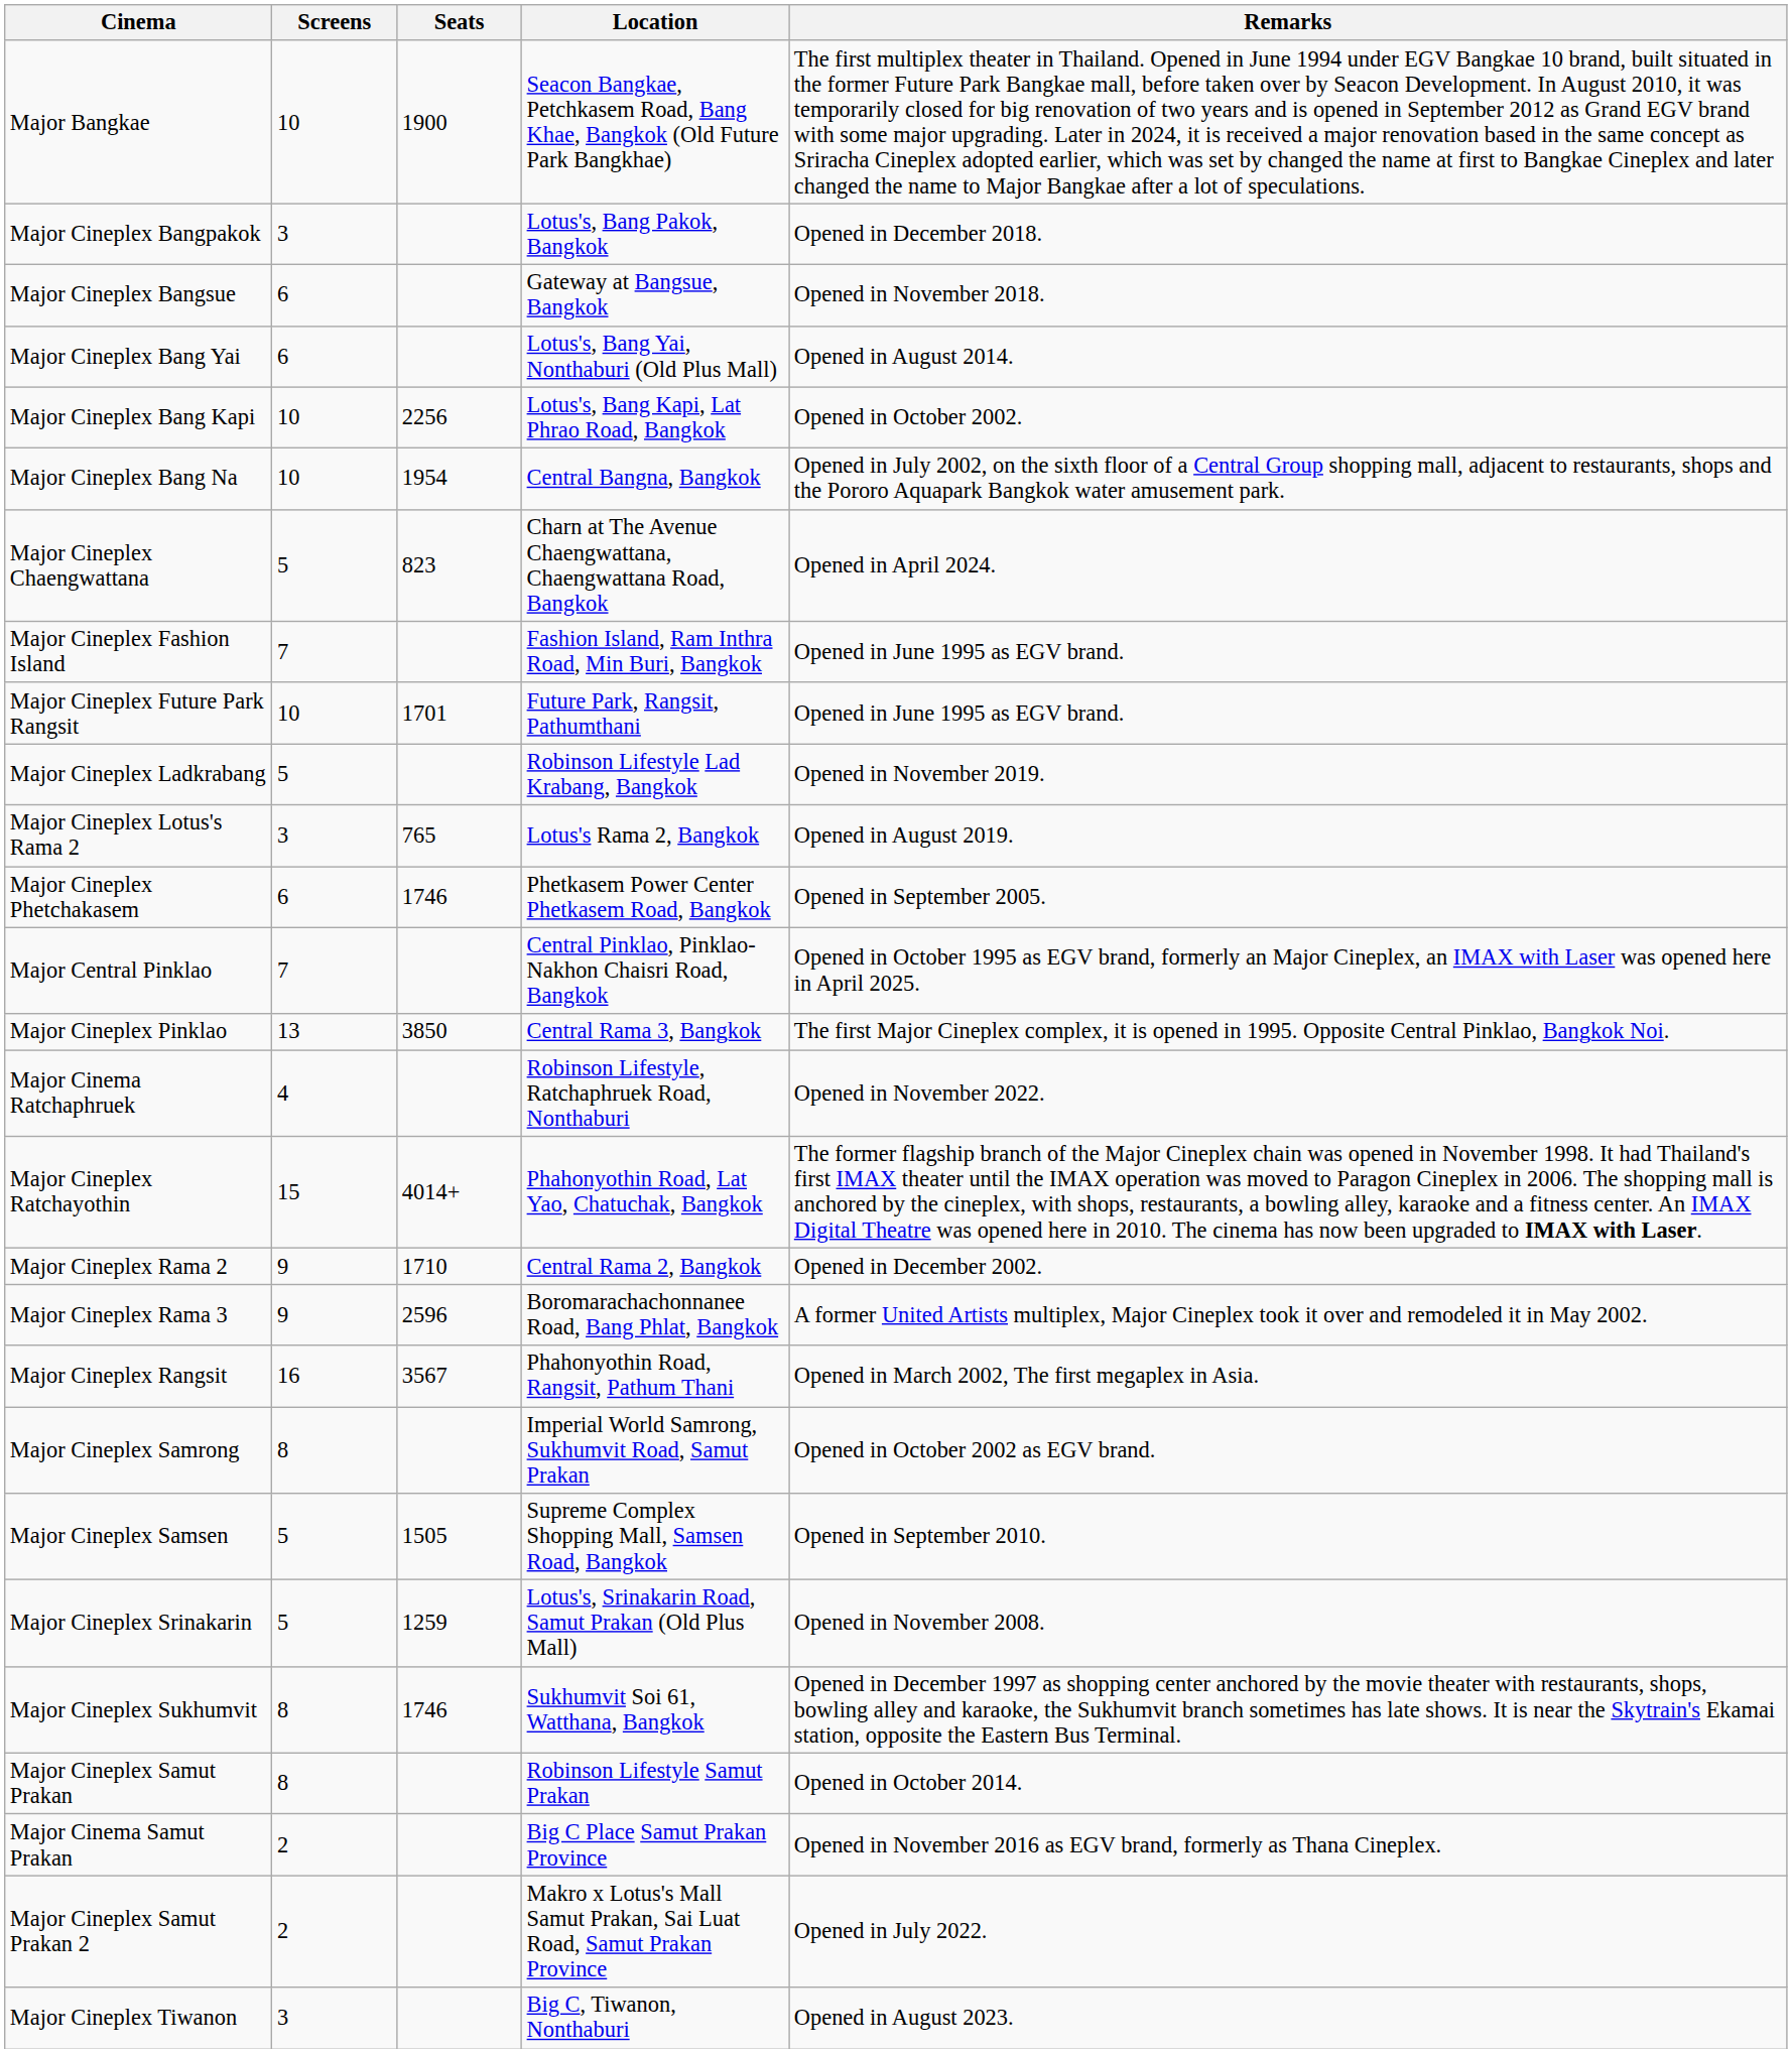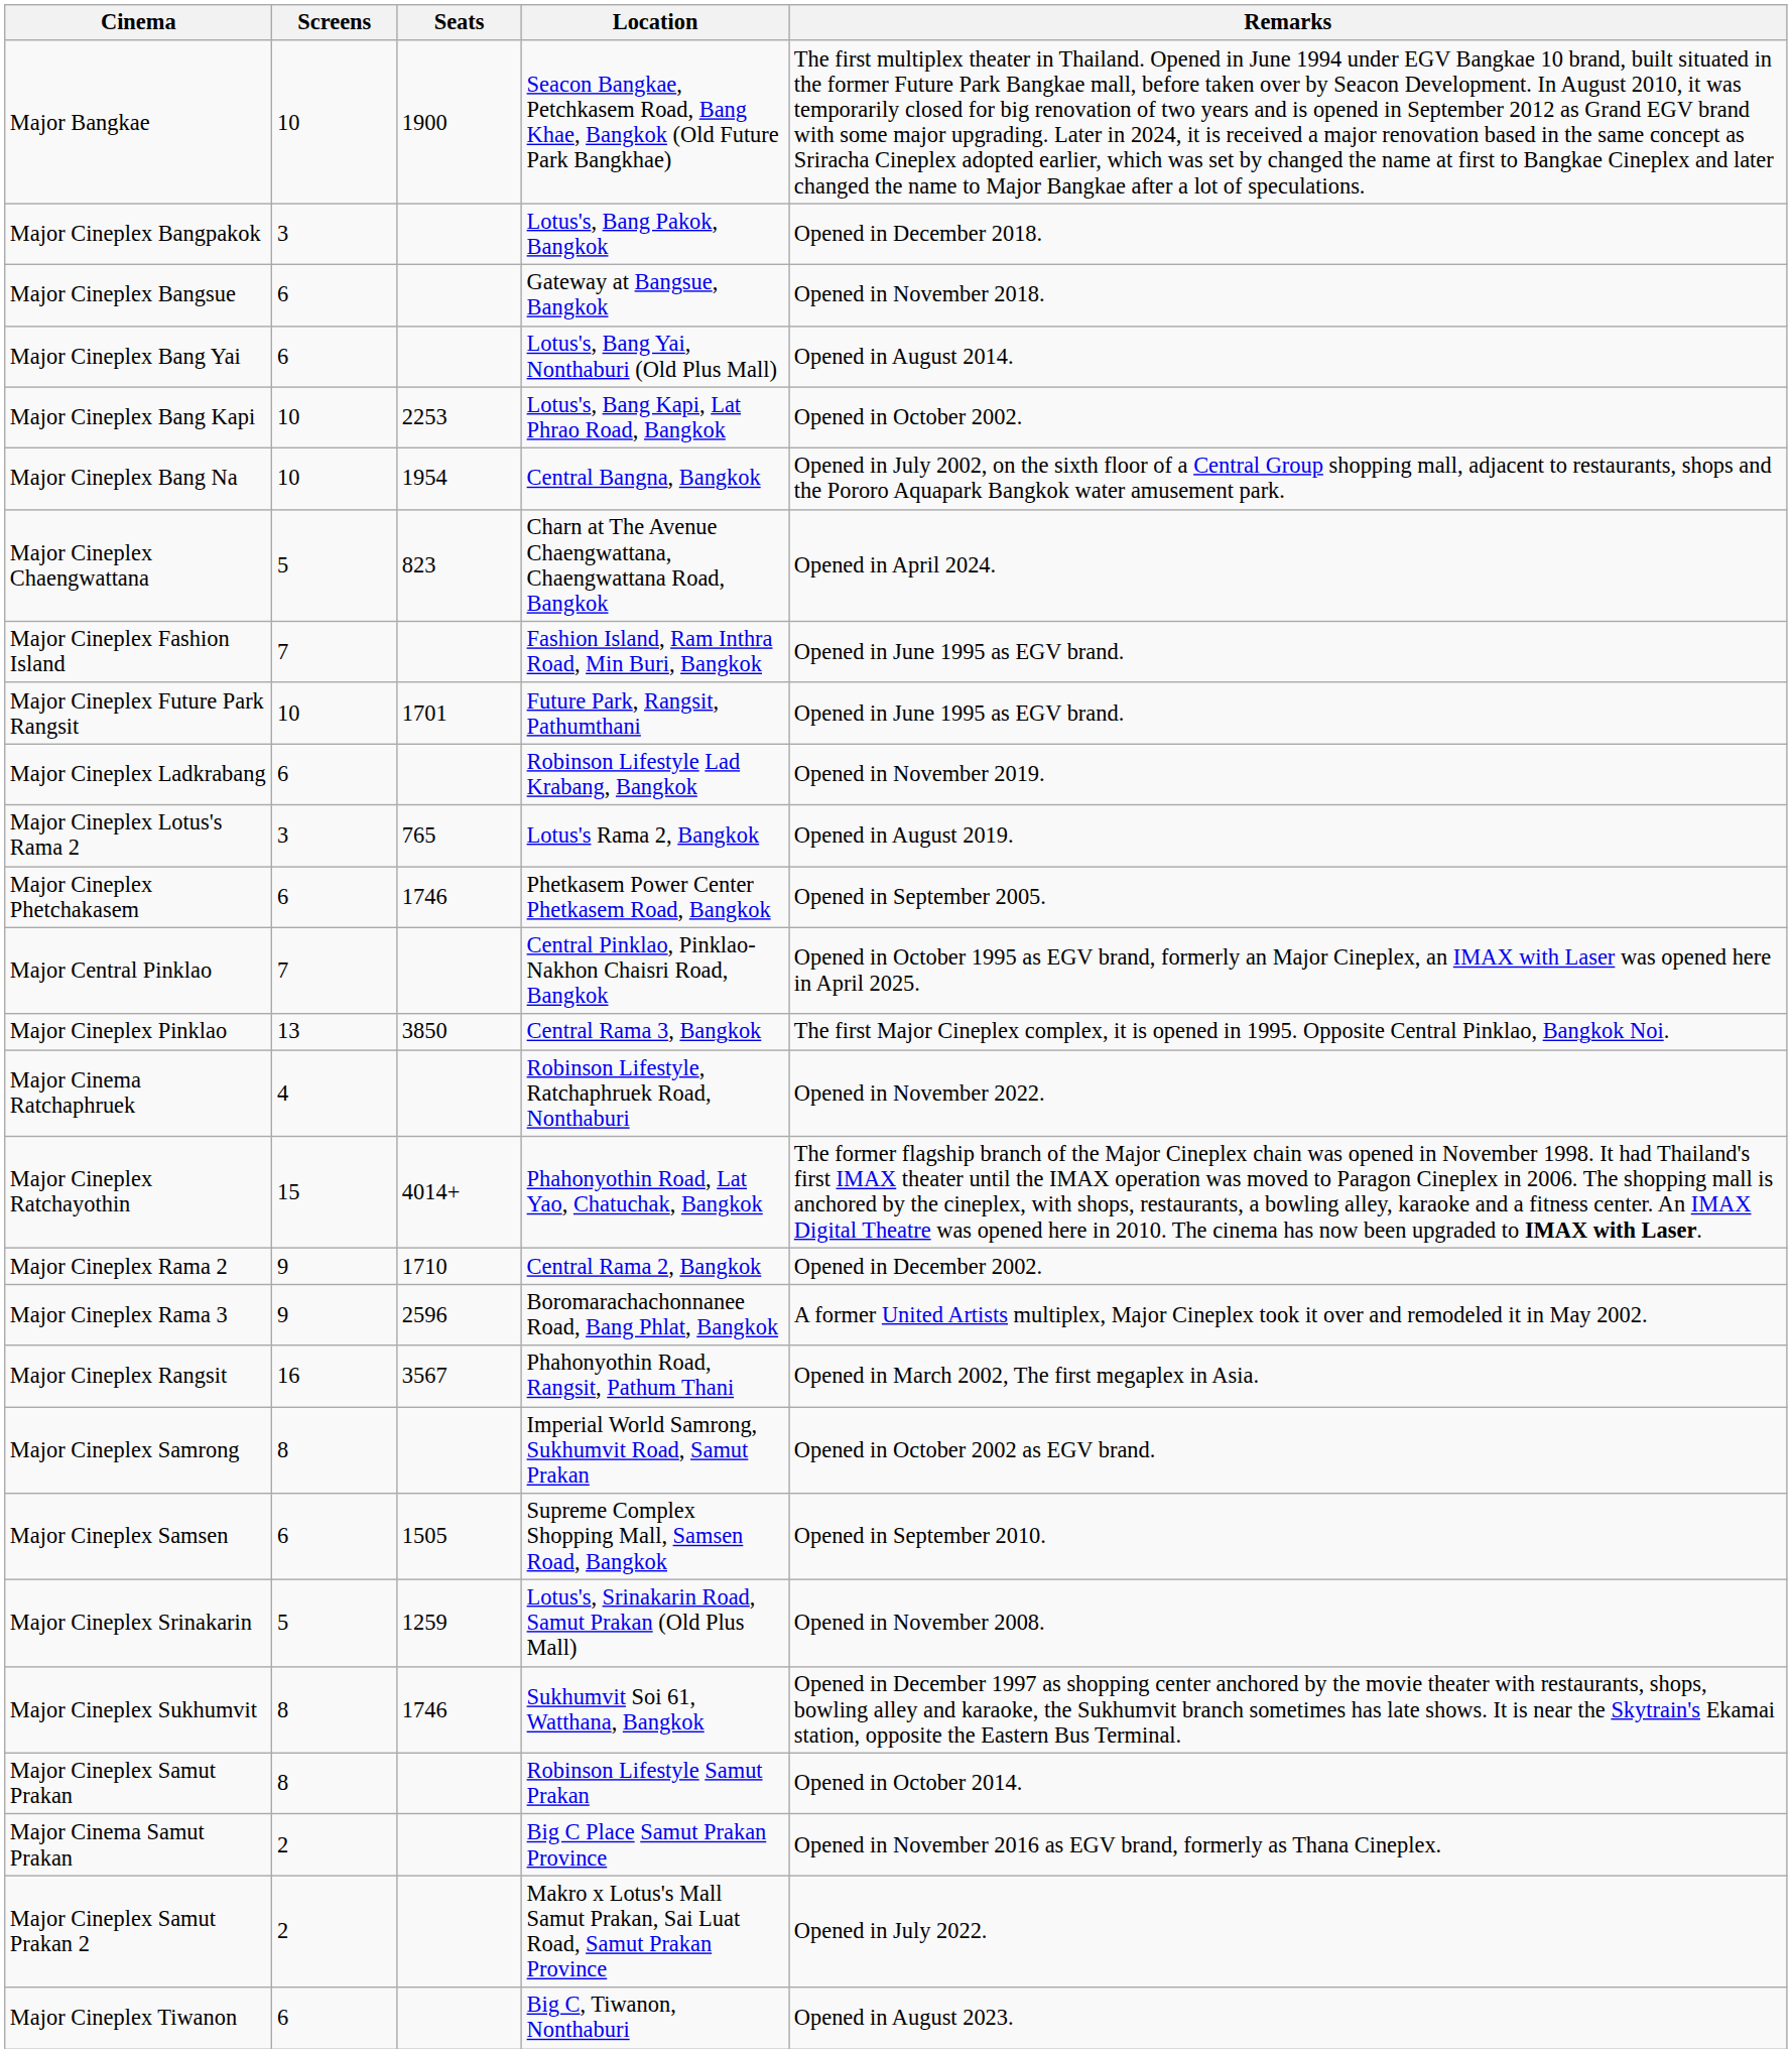Major Cineplex Bang Kapi | Seats: 2256 -> 2253
Major Cineplex Ladkrabang | Screens: 5 -> 6
Major Cineplex Samsen | Screens: 5 -> 6
Major Cineplex Tiwanon | Screens: 3 -> 6
